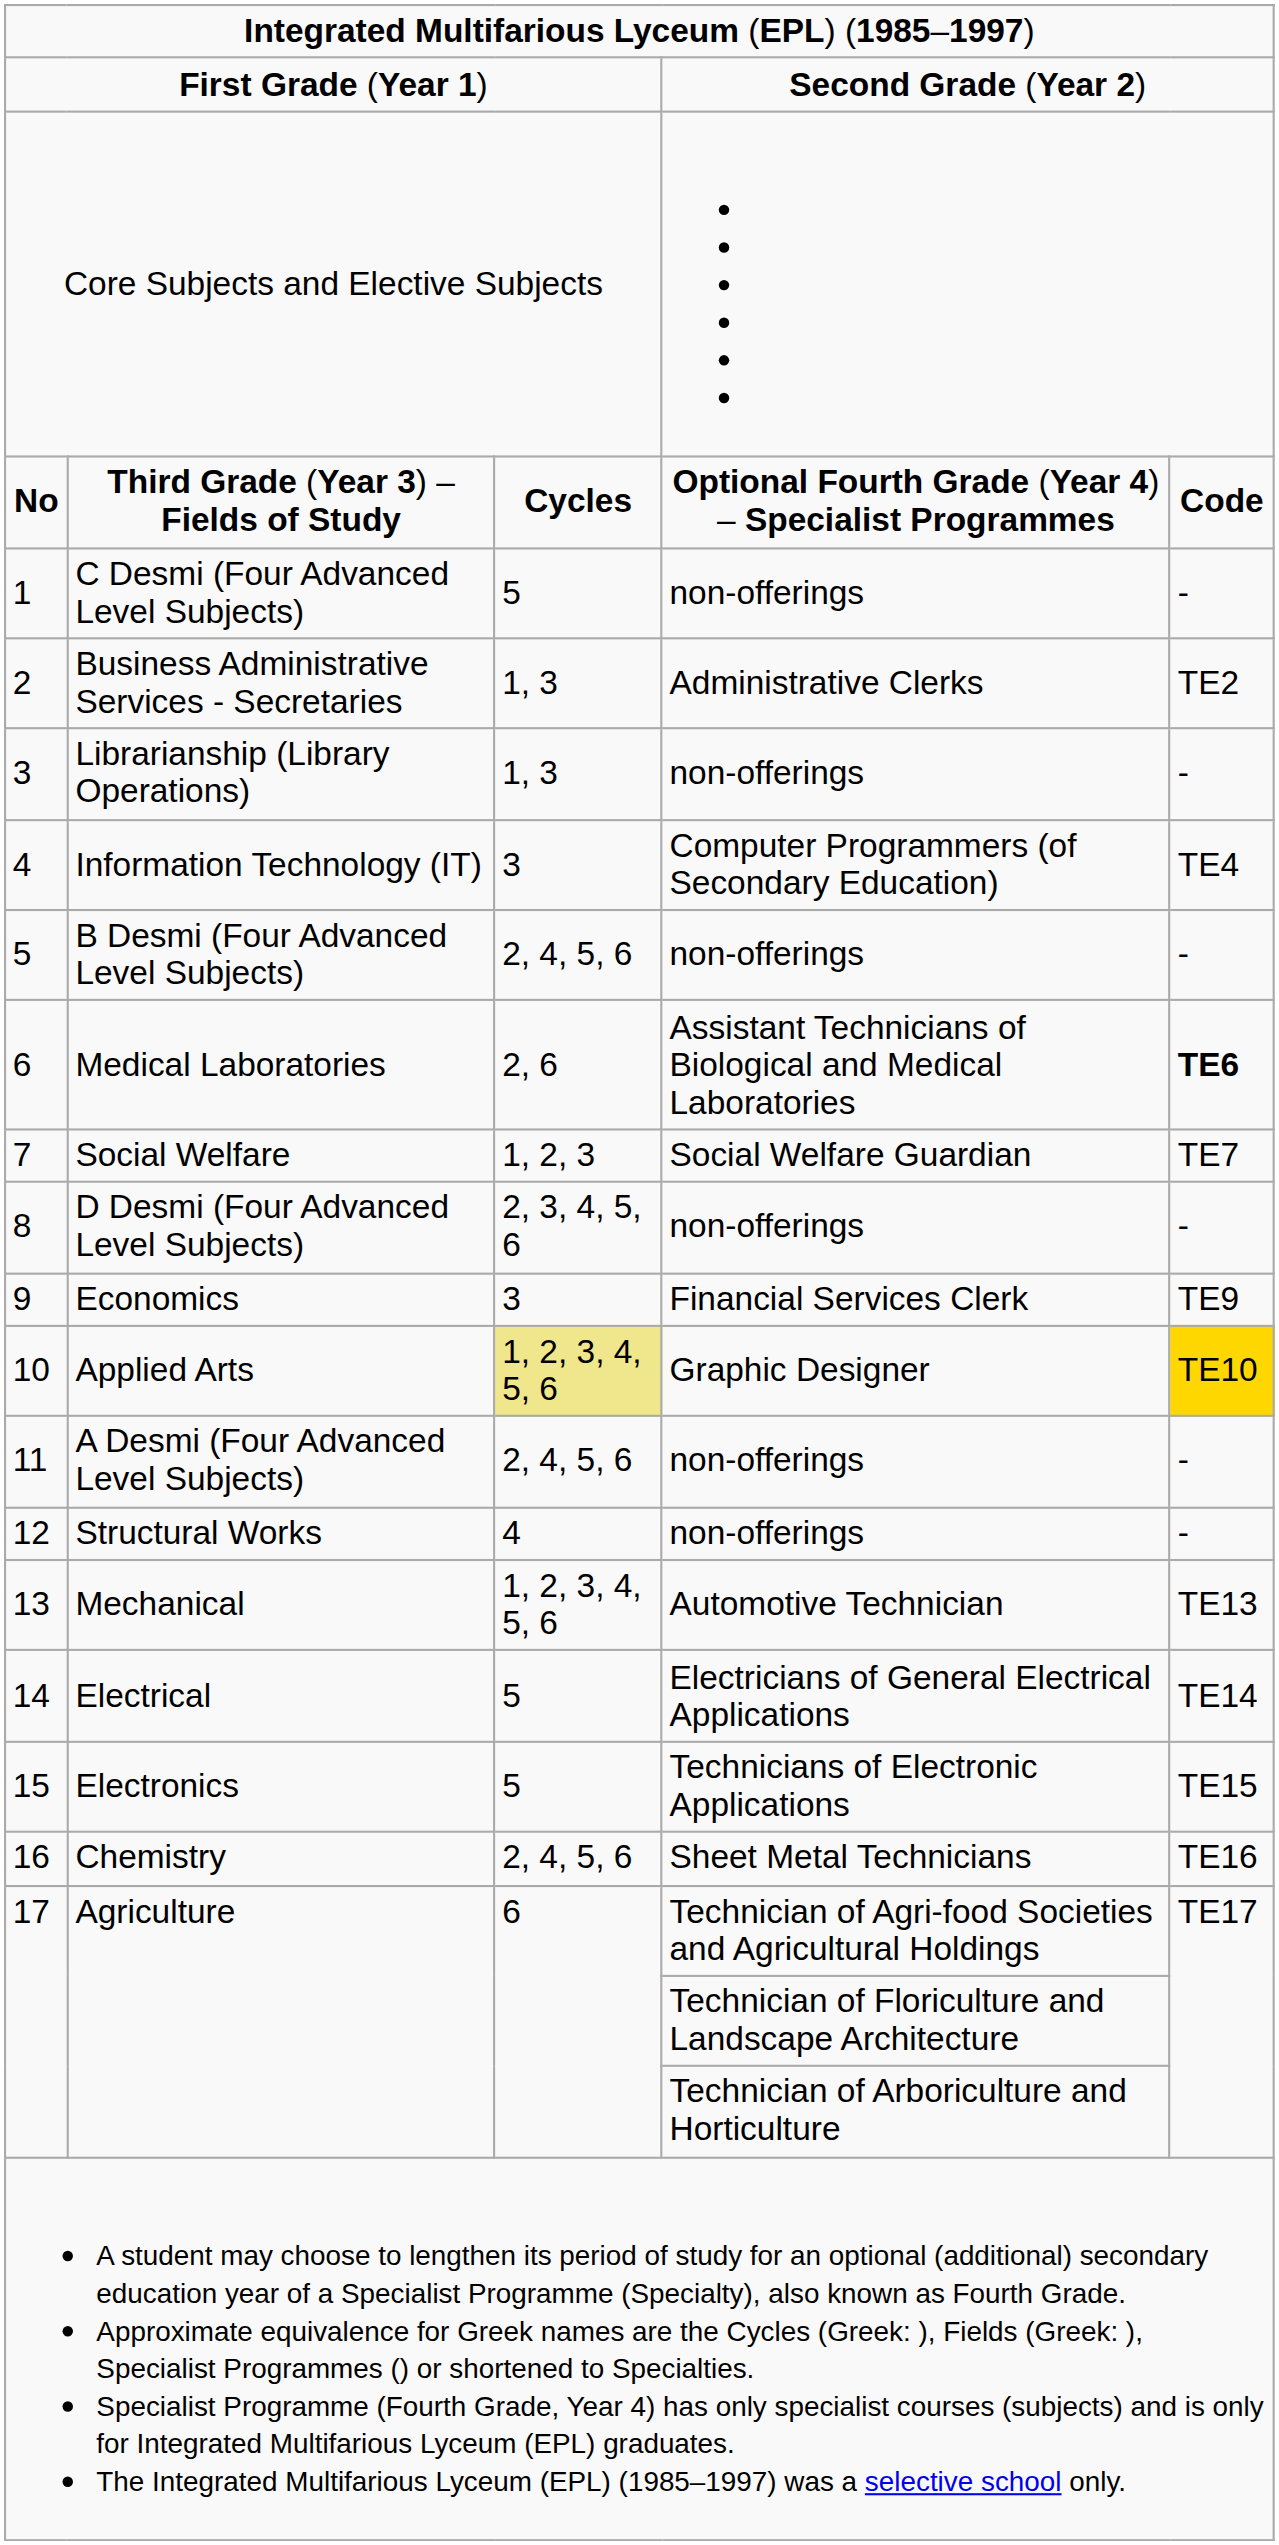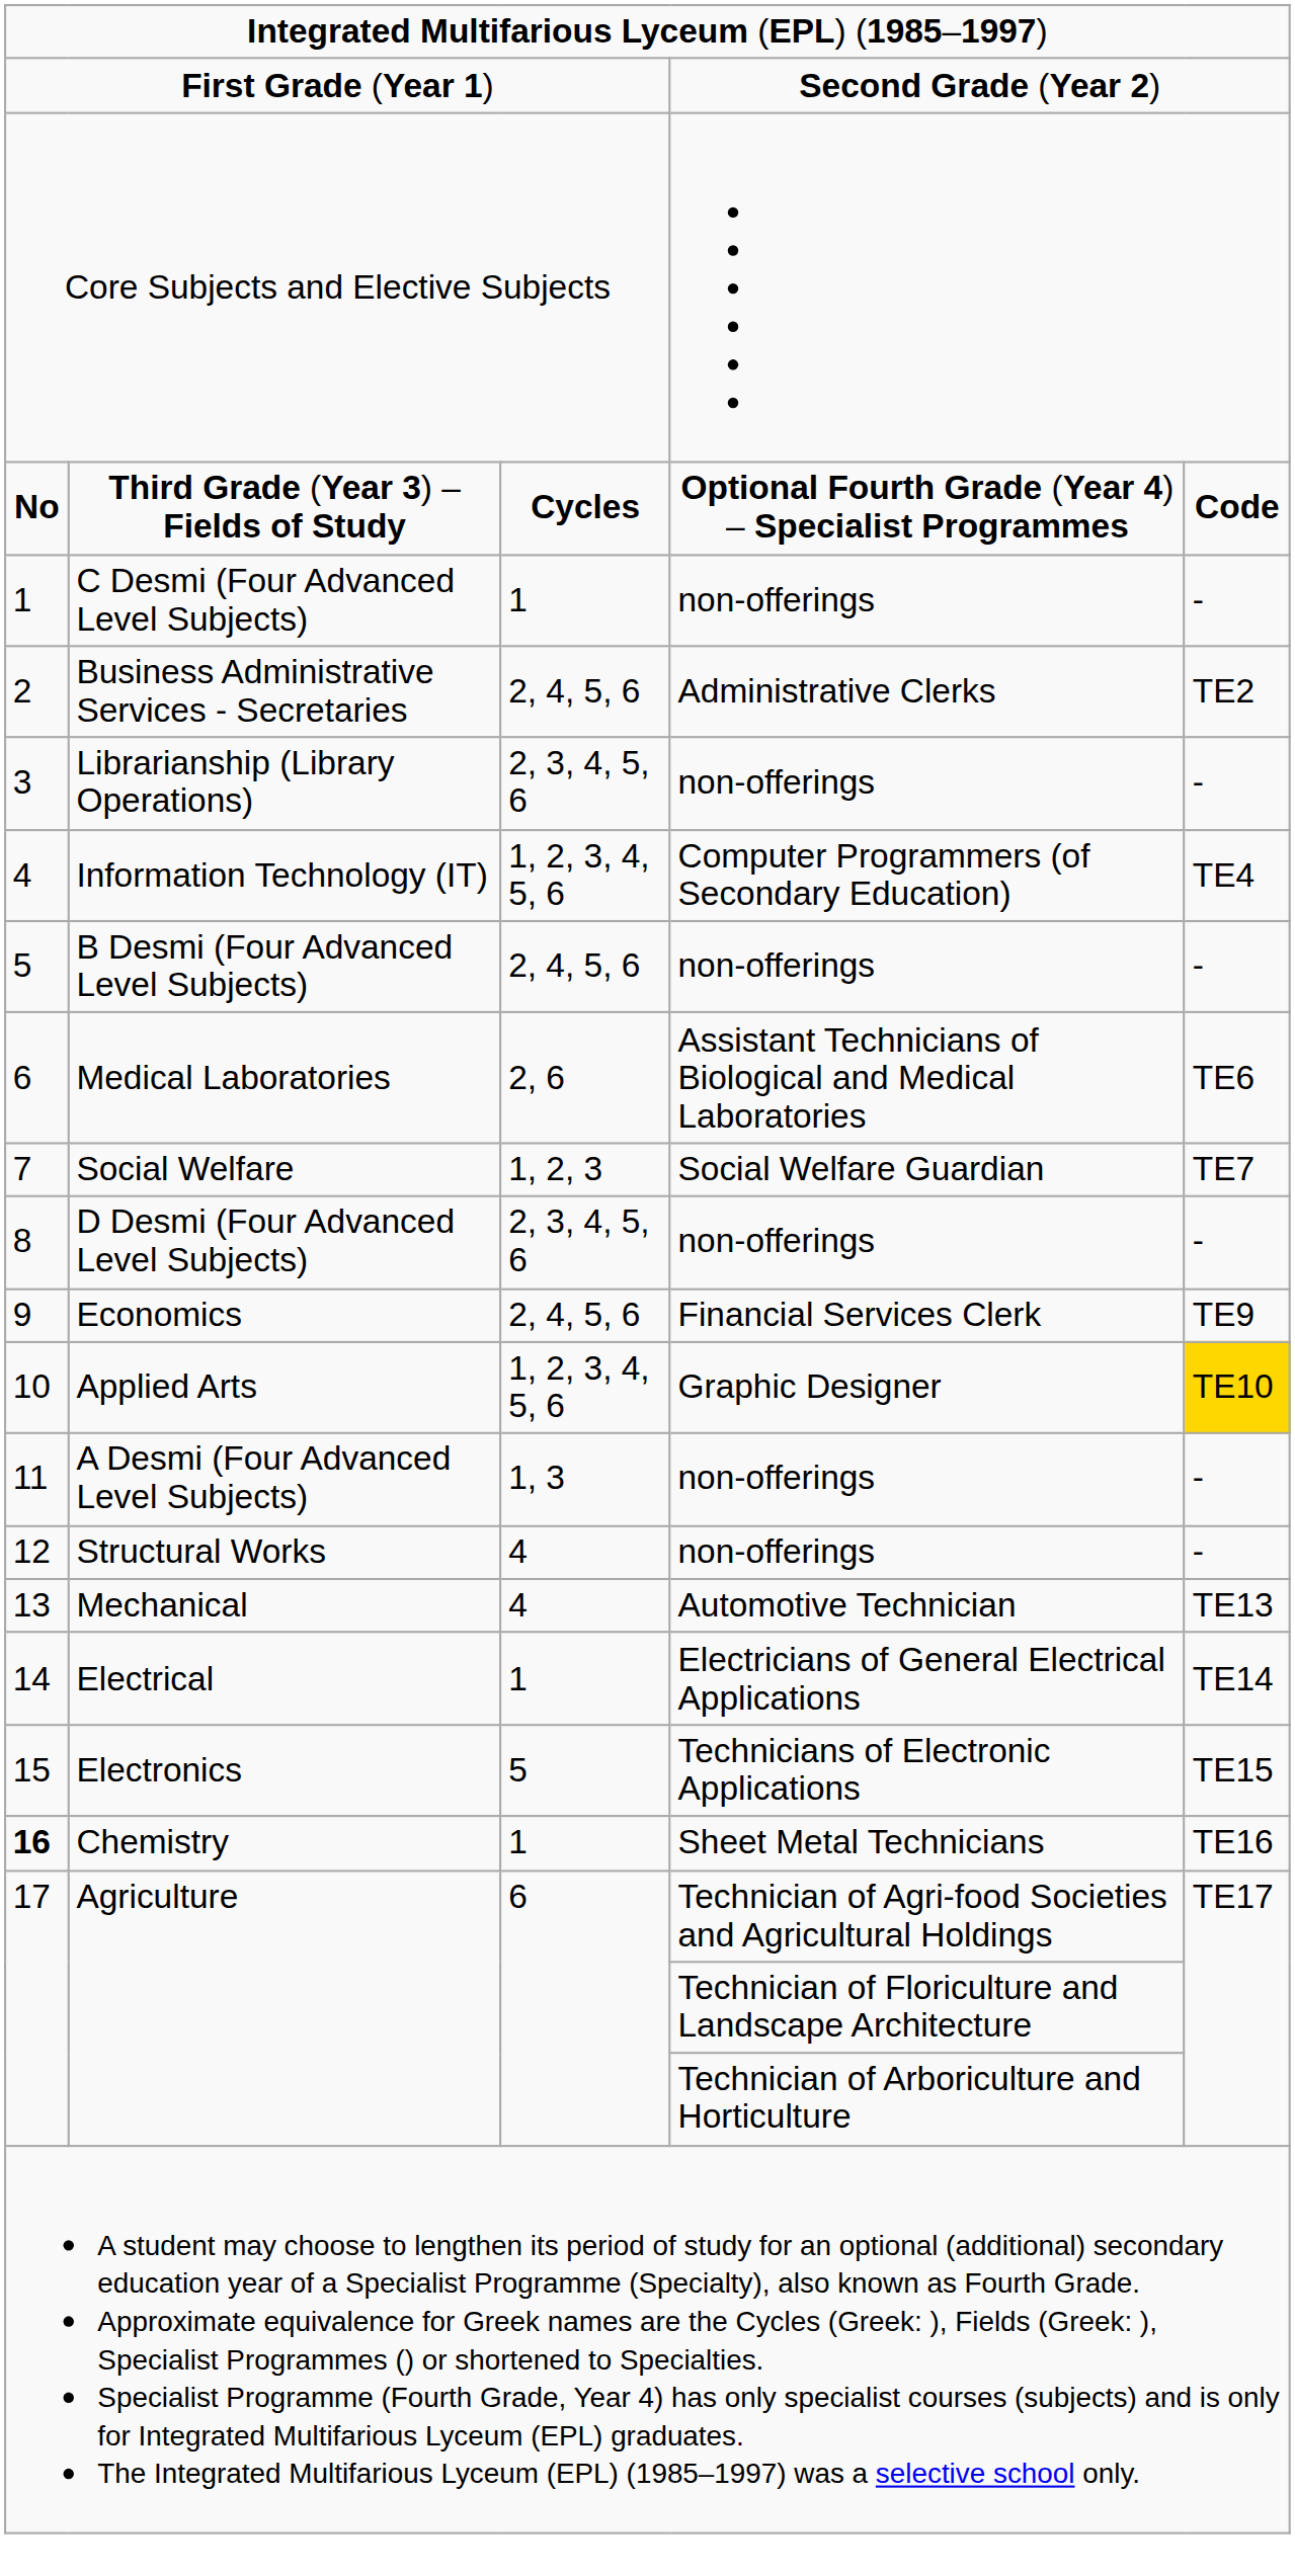C Desmi (Four Advanced Level Subjects) | column 3: 5 -> 1
Business Administrative Services - Secretaries | column 3: 1, 3 -> 2, 4, 5, 6
Librarianship (Library Operations) | column 3: 1, 3 -> 2, 3, 4, 5, 6
Information Technology (IT) | column 3: 3 -> 1, 2, 3, 4, 5, 6
Medical Laboratories | column 5: bold -> normal
Economics | column 3: 3 -> 2, 4, 5, 6
Applied Arts | column 3: khaki background -> no background
A Desmi (Four Advanced Level Subjects) | column 3: 2, 4, 5, 6 -> 1, 3
Mechanical | column 3: 1, 2, 3, 4, 5, 6 -> 4
Electrical | column 3: 5 -> 1
Chemistry | column 1: normal -> bold
Chemistry | column 3: 2, 4, 5, 6 -> 1
